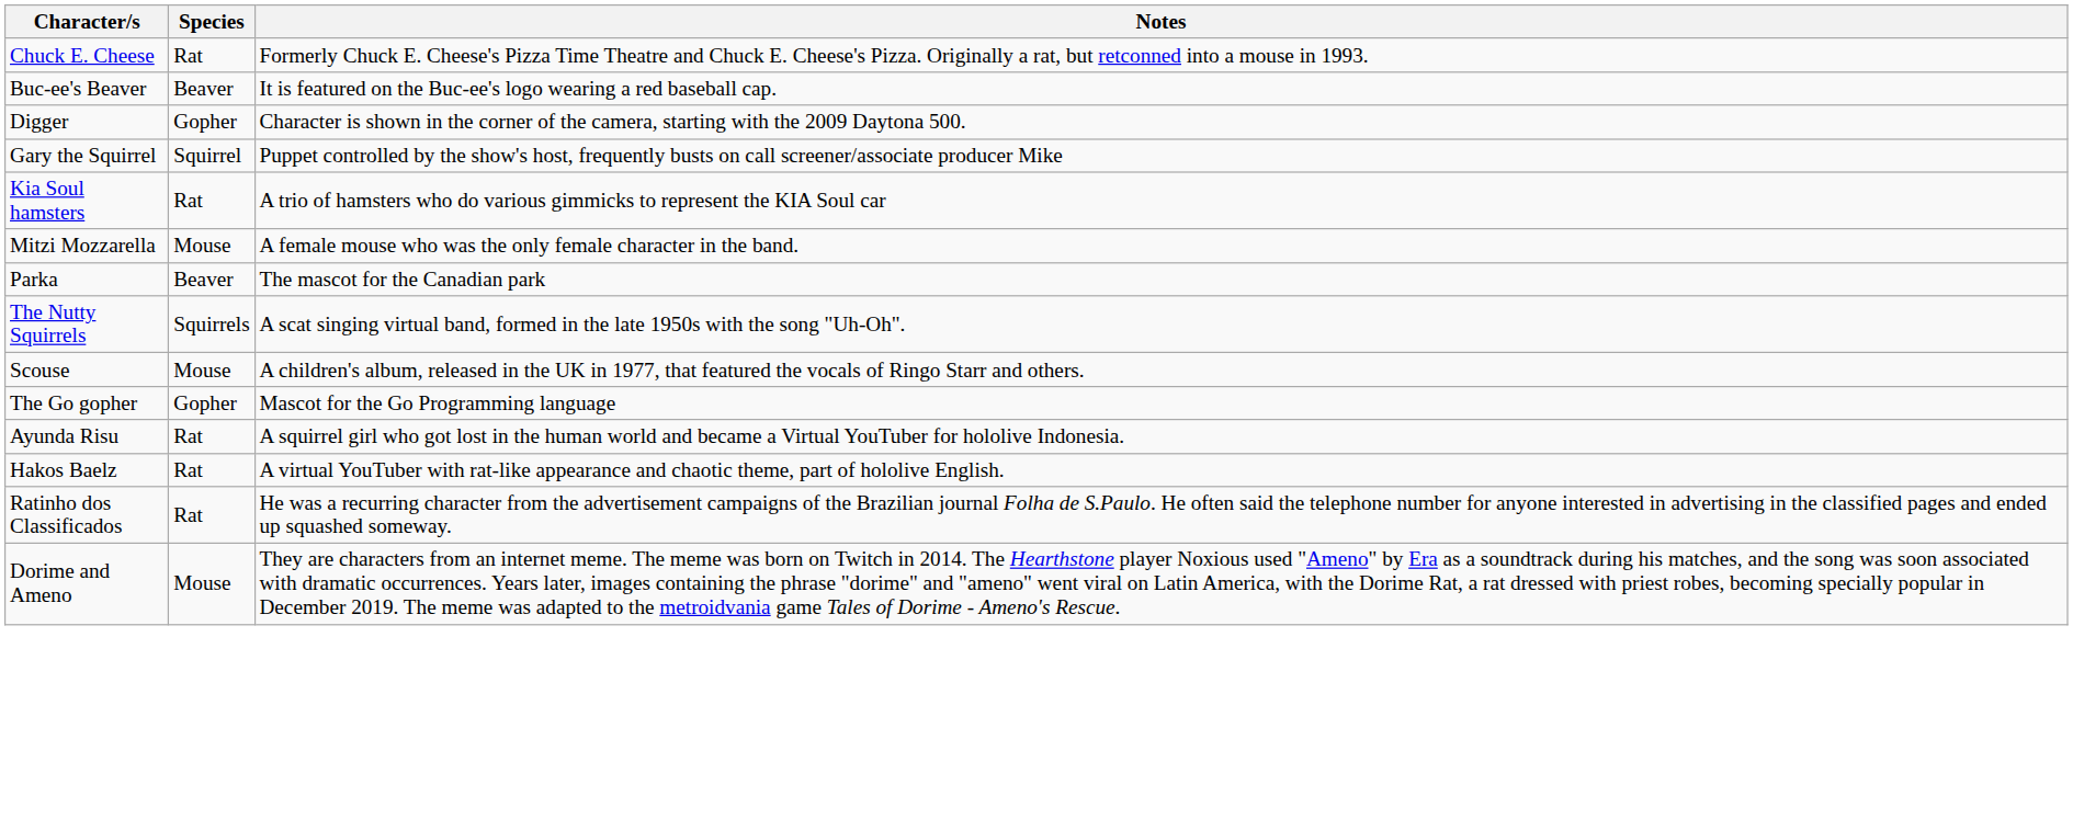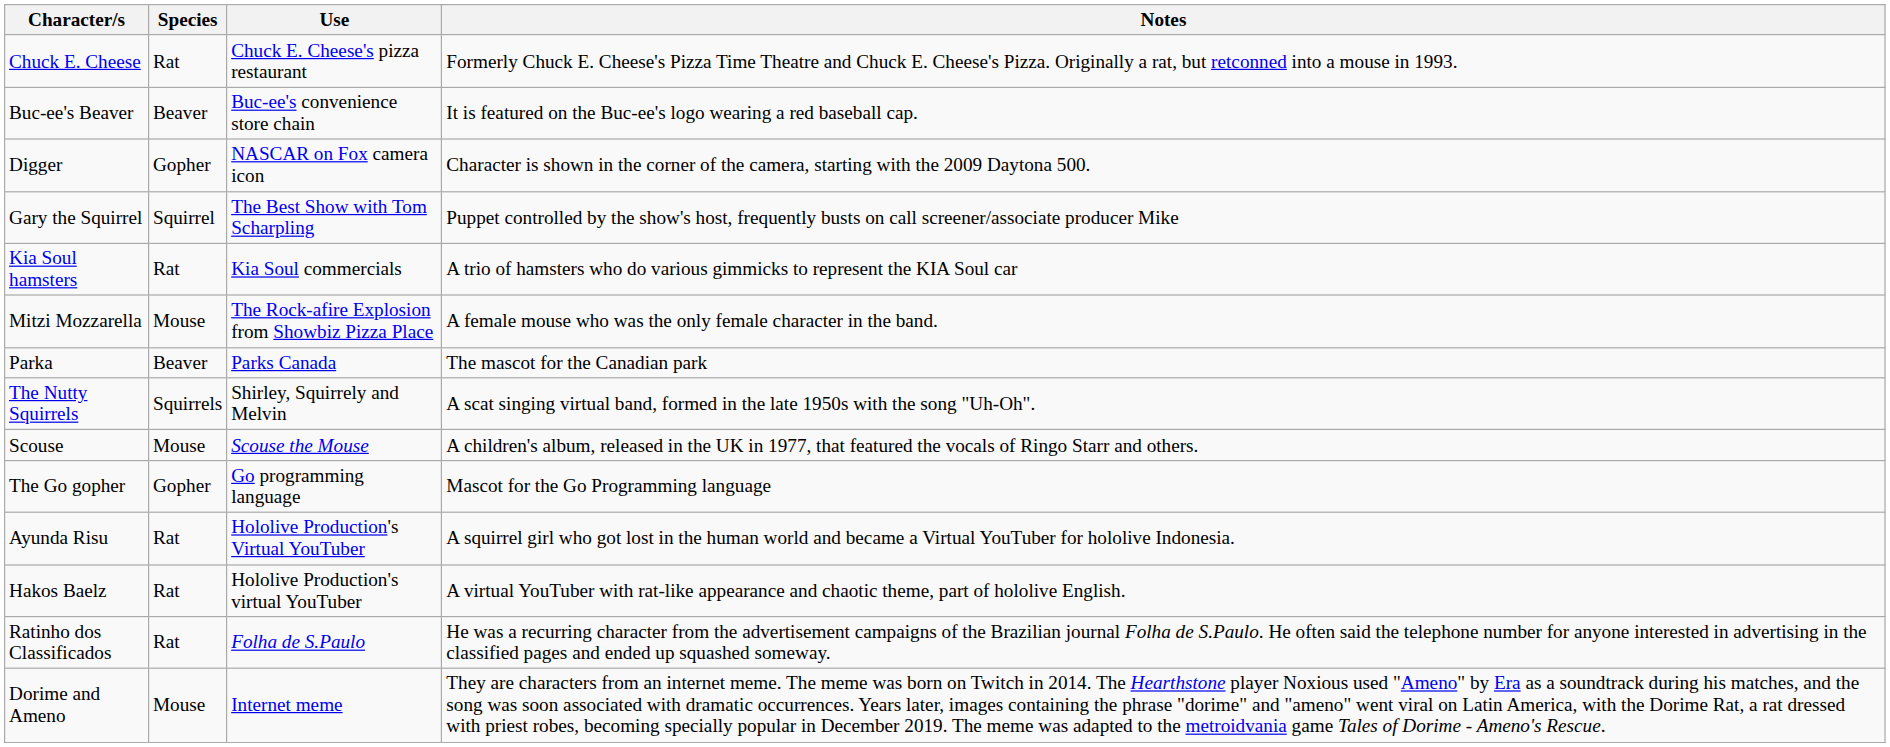+ column: Use | Chuck E. Cheese's pizza restaurant | Buc-ee's convenience store chain | NASCAR on Fox camera icon | The Best Show with Tom Scharpling | Kia Soul commercials | The Rock-afire Explosion from Showbiz Pizza Place | Parks Canada | Shirley, Squirrely and Melvin | Scouse the Mouse | Go programming language | Hololive Production's Virtual YouTuber | Hololive Production's virtual YouTuber | Folha de S.Paulo | Internet meme
